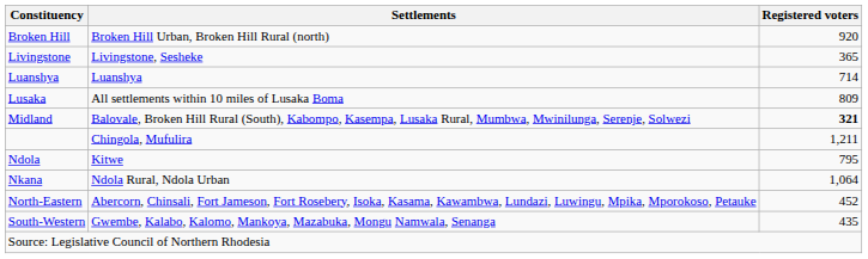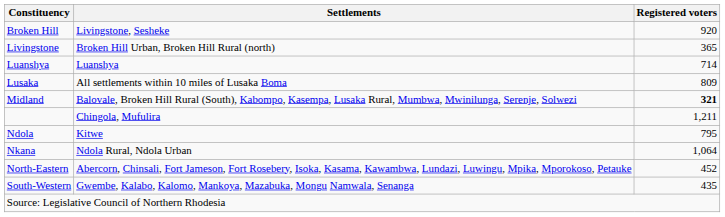Broken Hill | Settlements: Broken Hill Urban, Broken Hill Rural (north) -> Livingstone, Sesheke
Livingstone | Settlements: Livingstone, Sesheke -> Broken Hill Urban, Broken Hill Rural (north)
